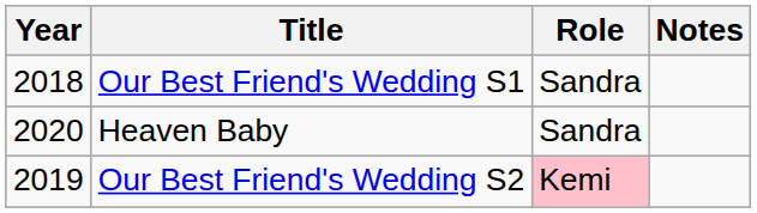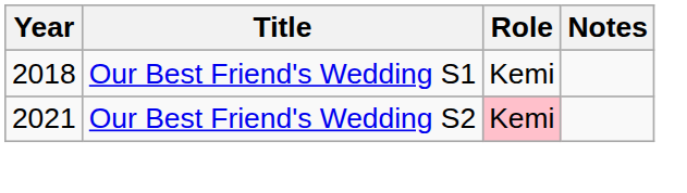Our Best Friend's Wedding S1 | Role: Sandra -> Kemi
- row: 2020 | Heaven Baby | Sandra
Our Best Friend's Wedding S2 | Year: 2019 -> 2021
